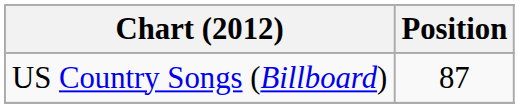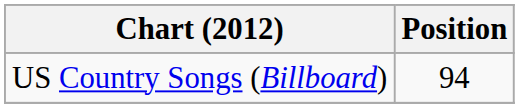US Country Songs (Billboard) | Position: 87 -> 94
